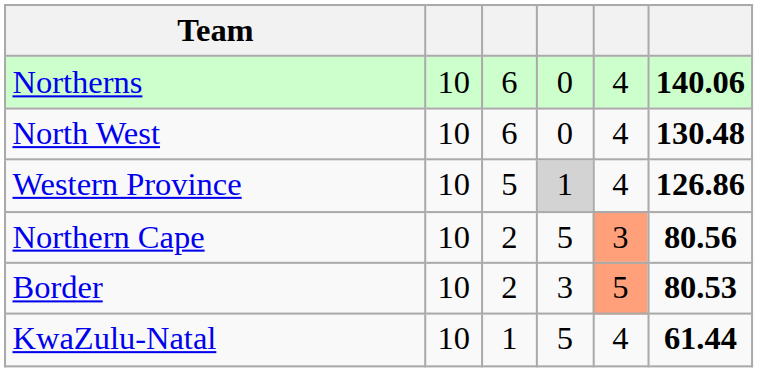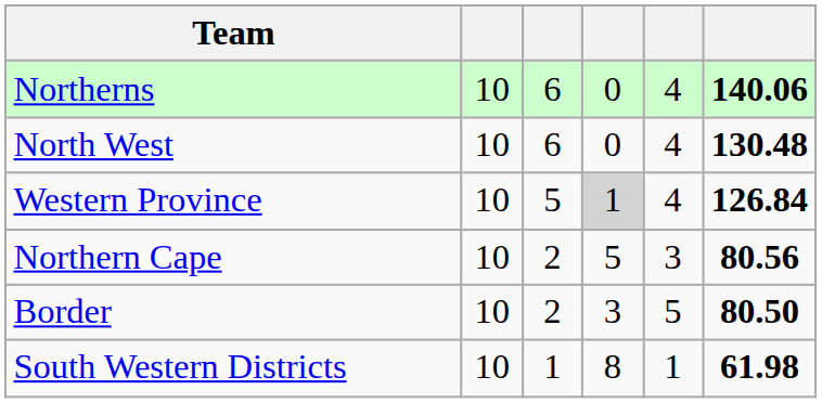Western Province | column 6: 126.86 -> 126.84
Northern Cape | column 5: lightsalmon background -> no background
Border | column 5: lightsalmon background -> no background
Border | column 6: 80.53 -> 80.50
+ row: South Western Districts | 10 | 1 | 8 | 1 | 61.98
- row: KwaZulu-Natal | 10 | 1 | 5 | 4 | 61.44
